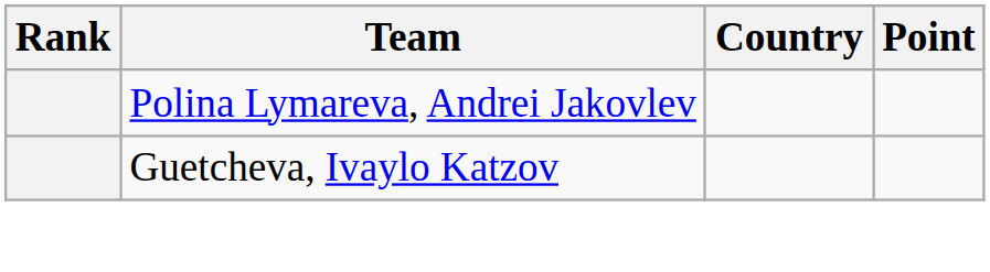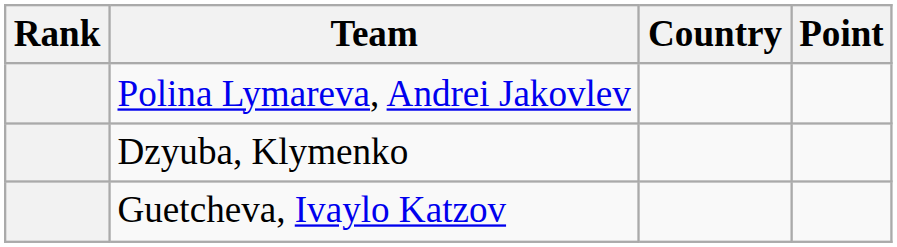+ row: Dzyuba, Klymenko
